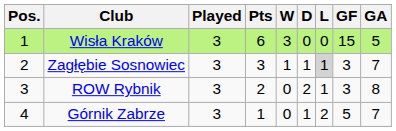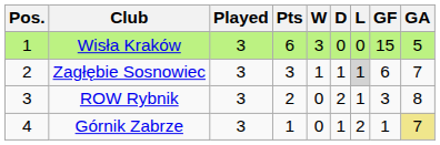Zagłębie Sosnowiec | GF: 3 -> 6
Górnik Zabrze | GF: 5 -> 1
Górnik Zabrze | GA: no background -> khaki background
